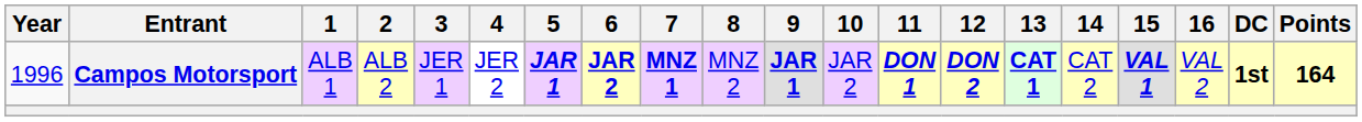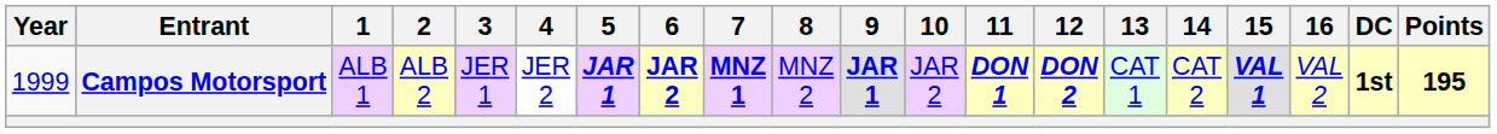Campos Motorsport | Year: 1996 -> 1999
Campos Motorsport | 13: bold -> normal
Campos Motorsport | Points: 164 -> 195
